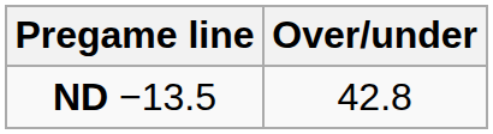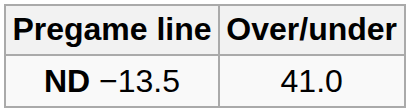ND −13.5 | Over/under: 42.8 -> 41.0
